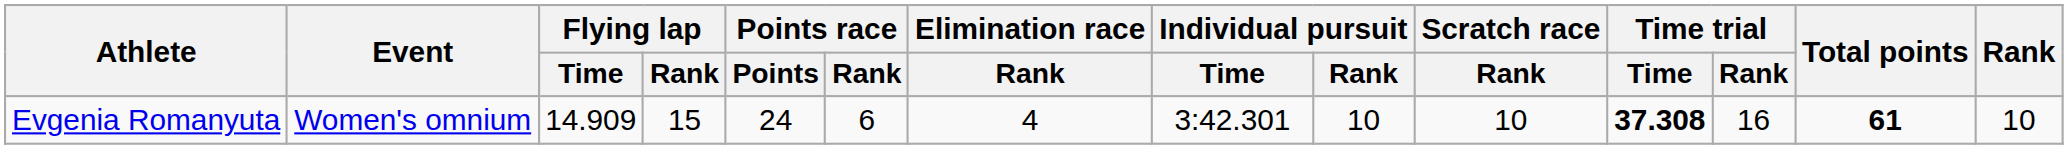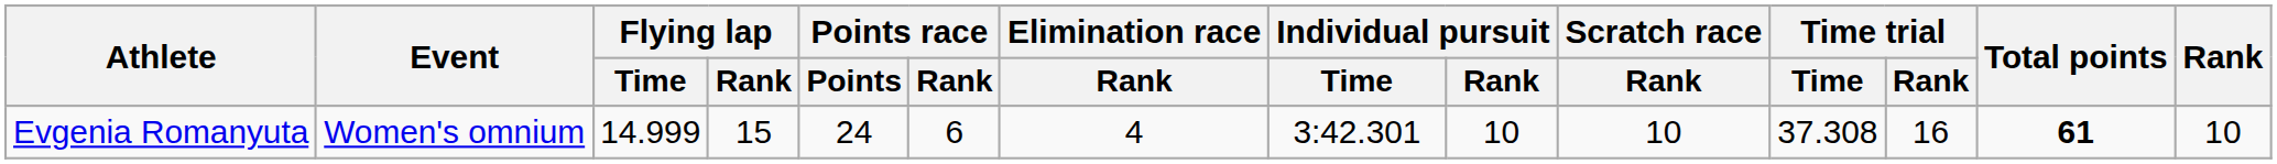Evgenia Romanyuta | Flying lap / Time: 14.909 -> 14.999
Evgenia Romanyuta | Time trial / Time: bold -> normal
